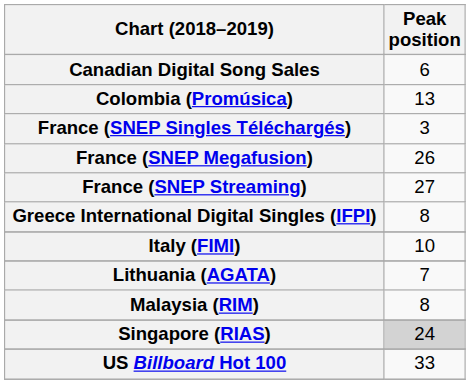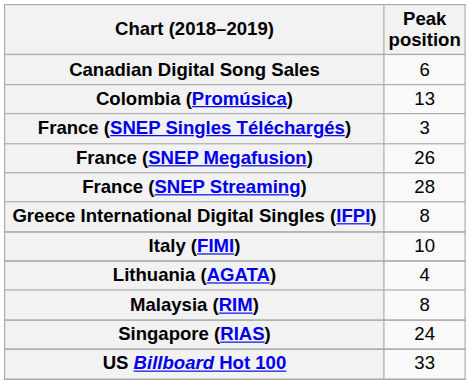France (SNEP Streaming) | Peak position: 27 -> 28
Lithuania (AGATA) | Peak position: 7 -> 4
Singapore (RIAS) | Peak position: lightgrey background -> no background
